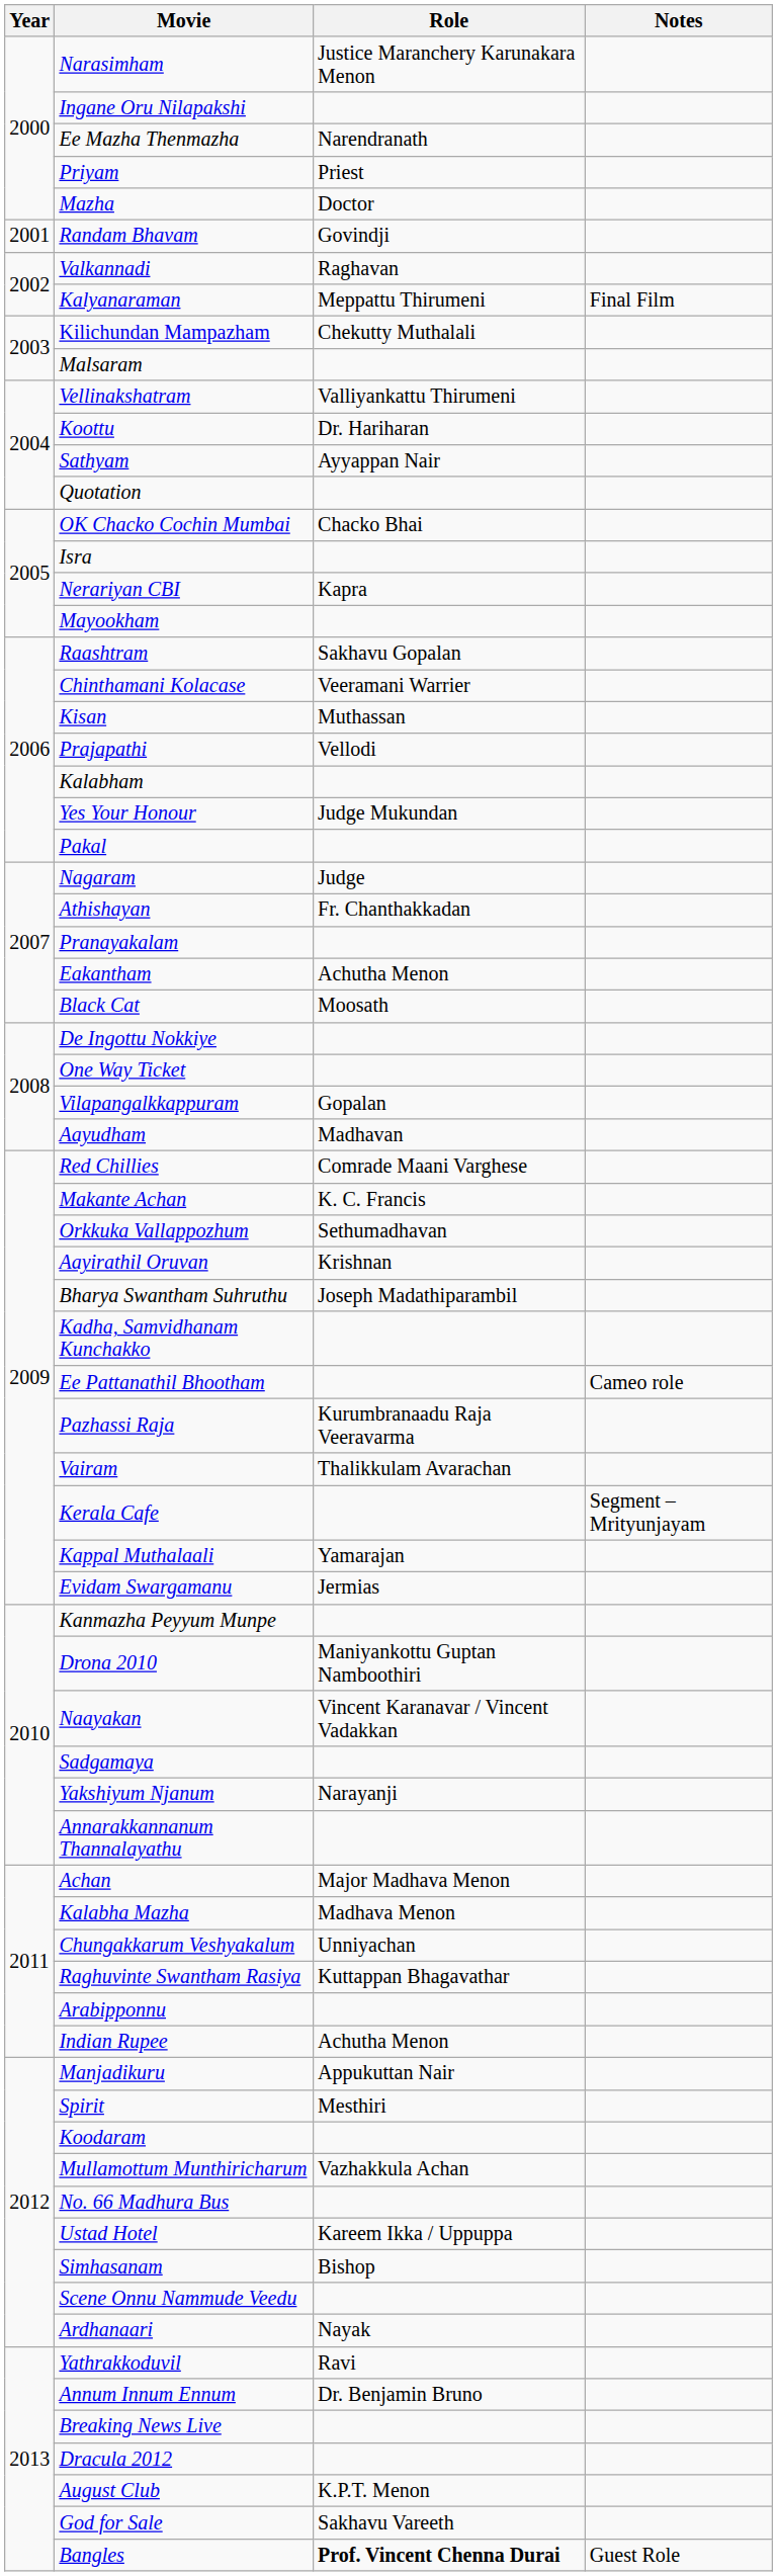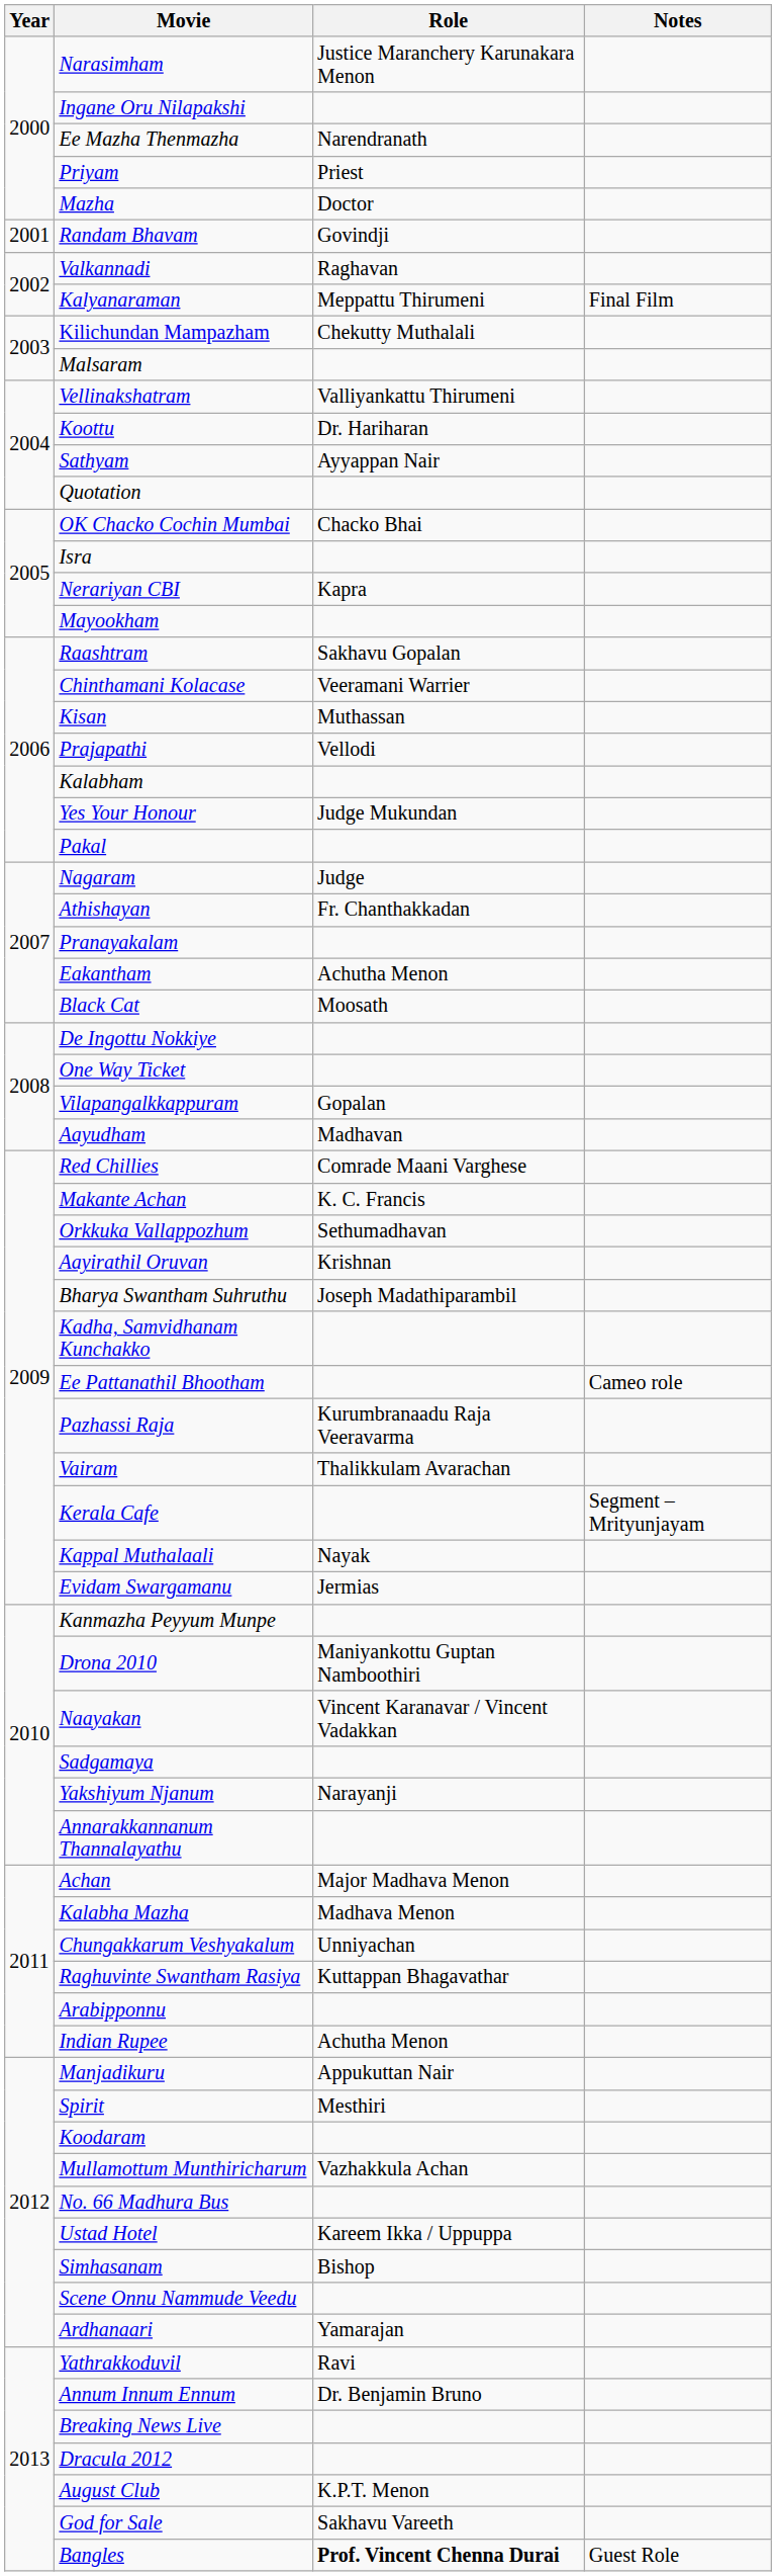Kappal Muthalaali | Role: Yamarajan -> Nayak
Ardhanaari | Role: Nayak -> Yamarajan
